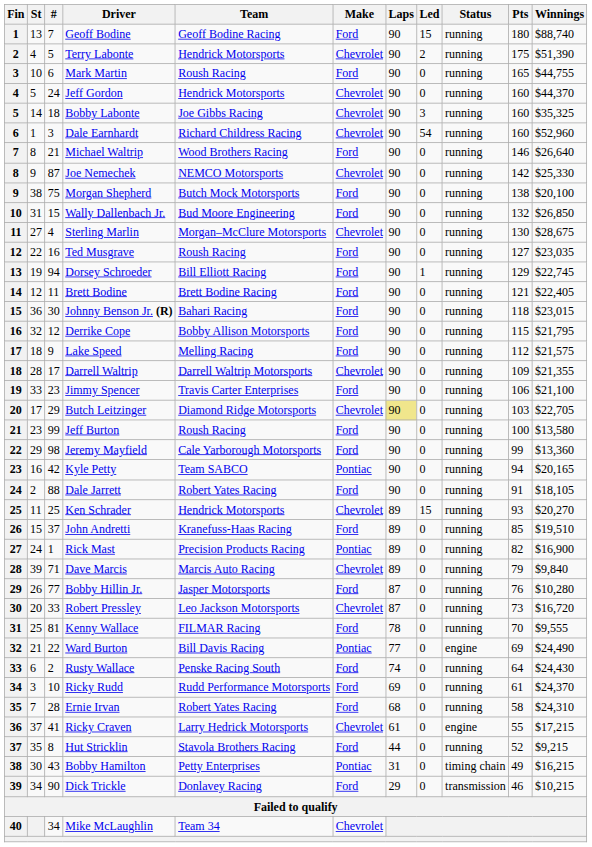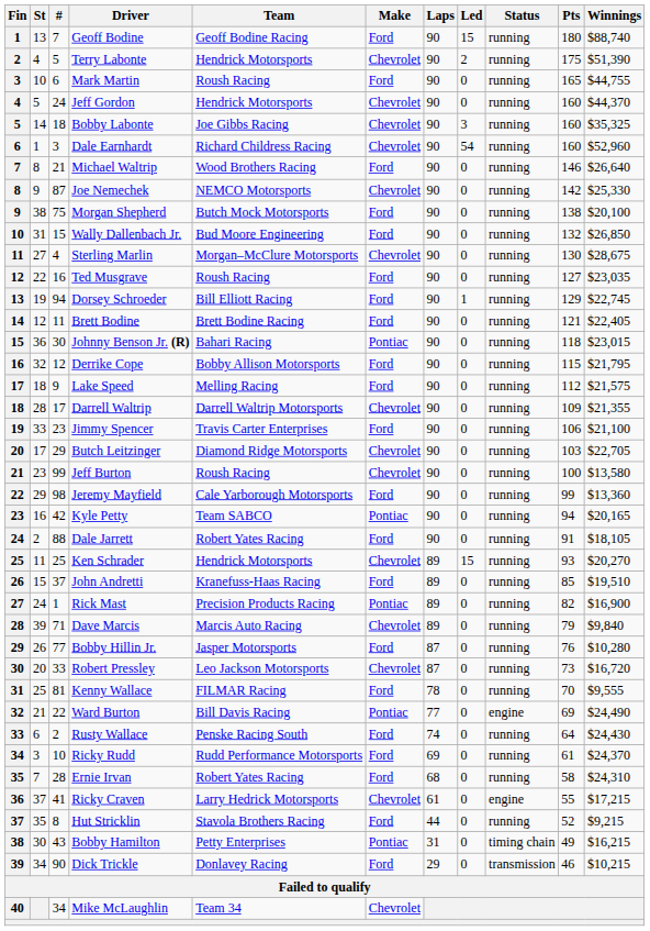Johnny Benson Jr. (R) | Make: Ford -> Pontiac
Butch Leitzinger | Laps: khaki background -> no background
Jeff Burton | Make: Ford -> Chevrolet
